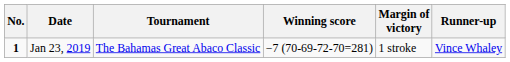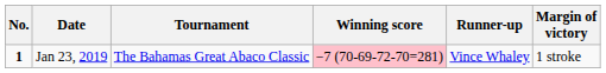columns swapped: Margin of victory <-> Runner-up
Jan 23, 2019 | Winning score: no background -> pink background
